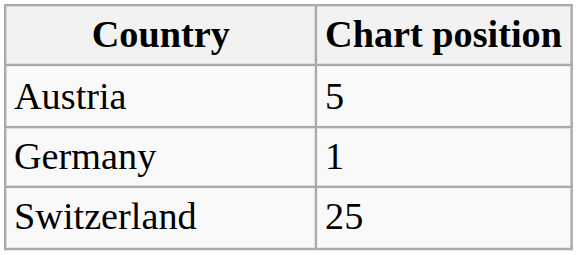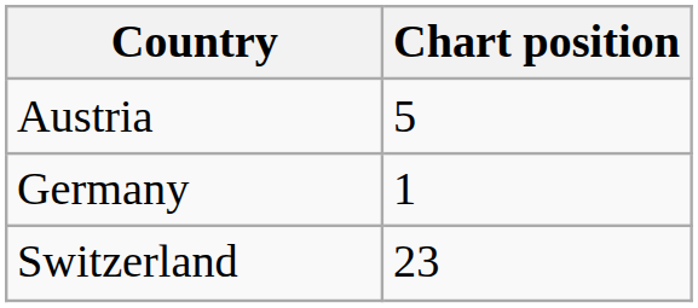Switzerland | Chart position: 25 -> 23
